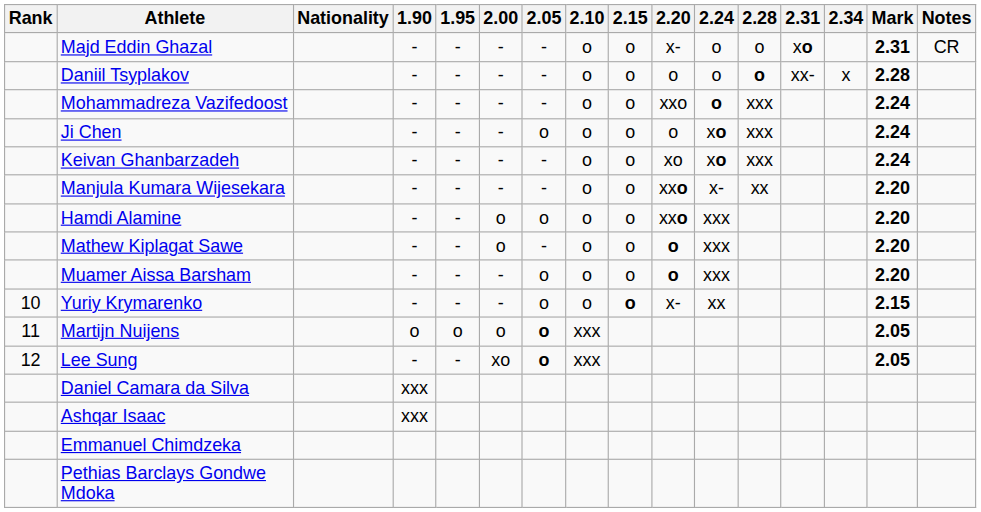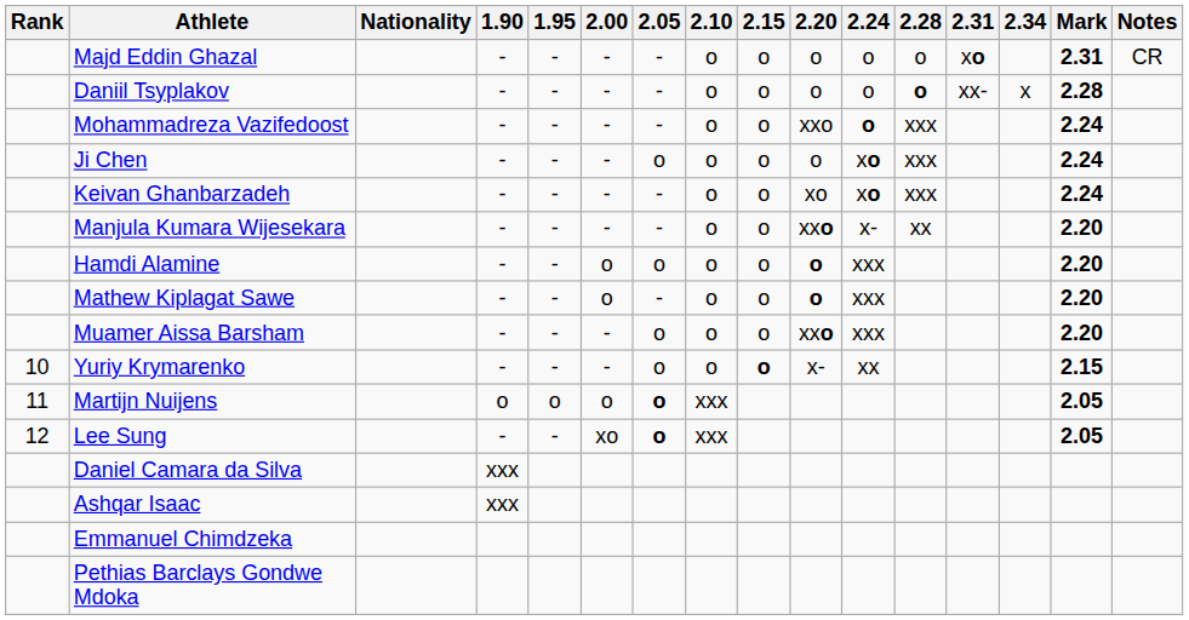Majd Eddin Ghazal | 2.20: x- -> o
Hamdi Alamine | 2.20: xxo -> o
Muamer Aissa Barsham | 2.20: o -> xxo
